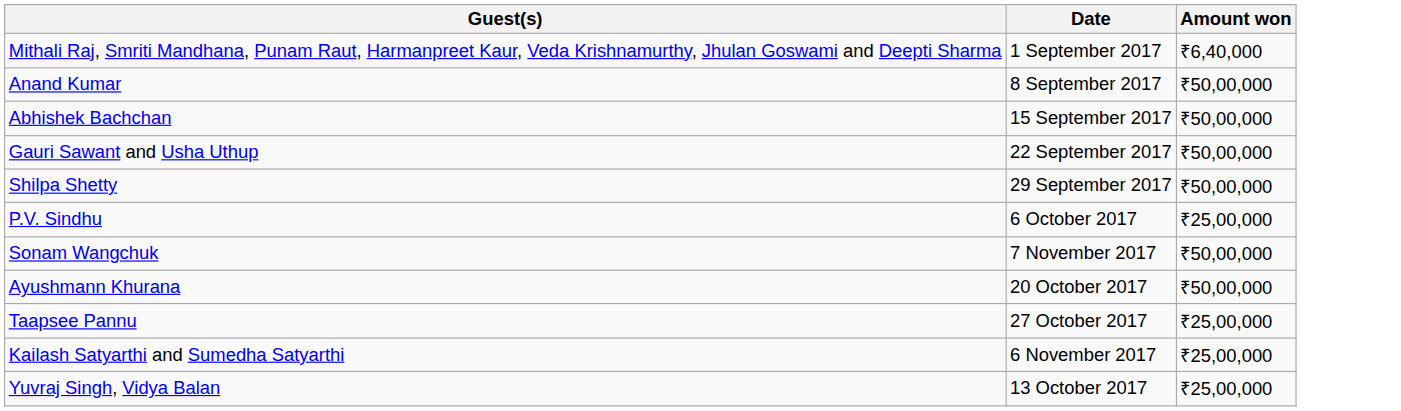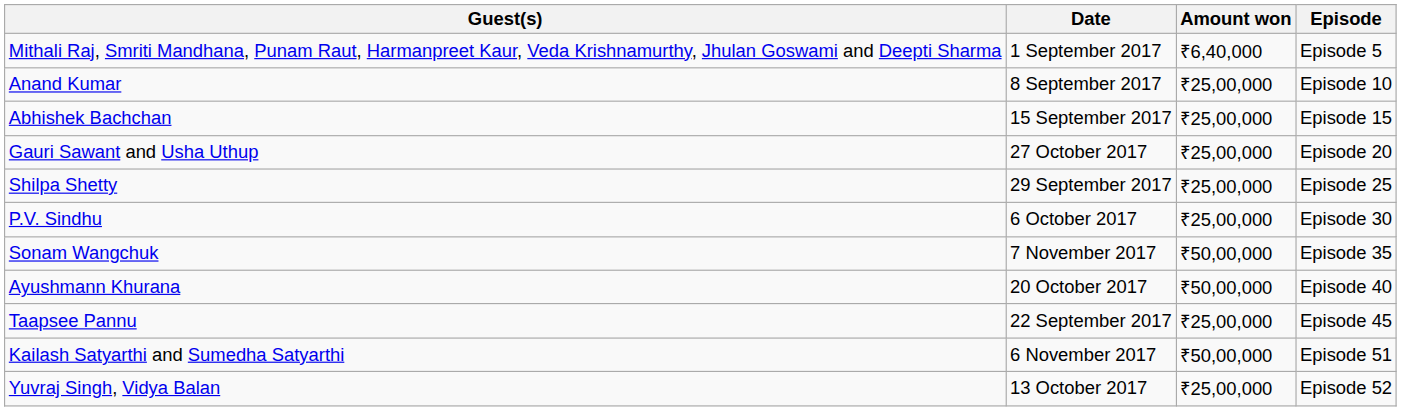+ column: Episode | Episode 5 | Episode 10 | Episode 15 | Episode 20 | Episode 25 | Episode 30 | Episode 35 | Episode 40 | Episode 45 | Episode 51 | Episode 52
Anand Kumar | Amount won: ₹50,00,000 -> ₹25,00,000
Abhishek Bachchan | Amount won: ₹50,00,000 -> ₹25,00,000
Gauri Sawant and Usha Uthup | Date: 22 September 2017 -> 27 October 2017
Gauri Sawant and Usha Uthup | Amount won: ₹50,00,000 -> ₹25,00,000
Shilpa Shetty | Amount won: ₹50,00,000 -> ₹25,00,000
Taapsee Pannu | Date: 27 October 2017 -> 22 September 2017
Kailash Satyarthi and Sumedha Satyarthi | Amount won: ₹25,00,000 -> ₹50,00,000
